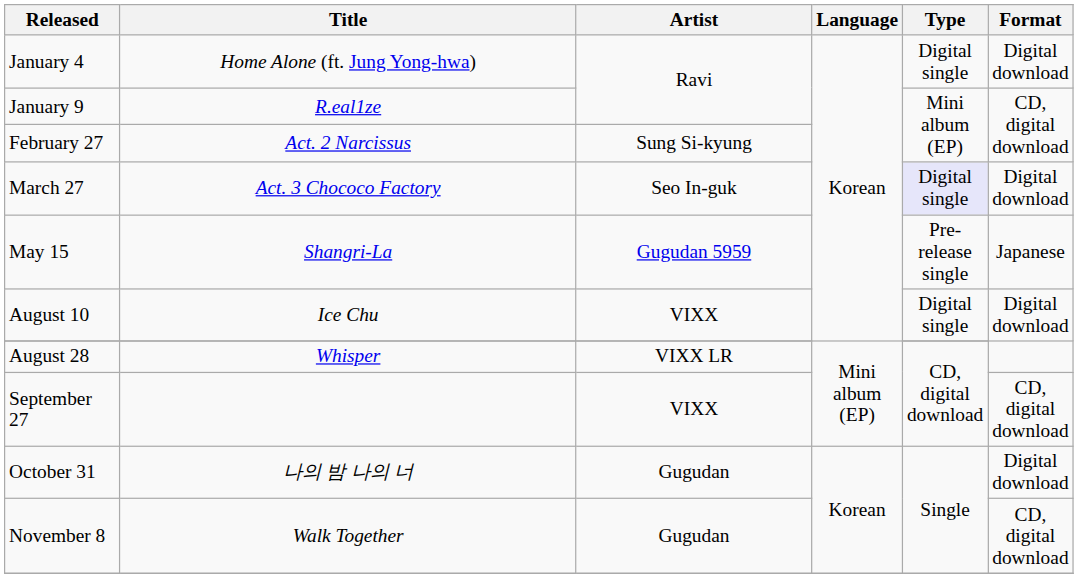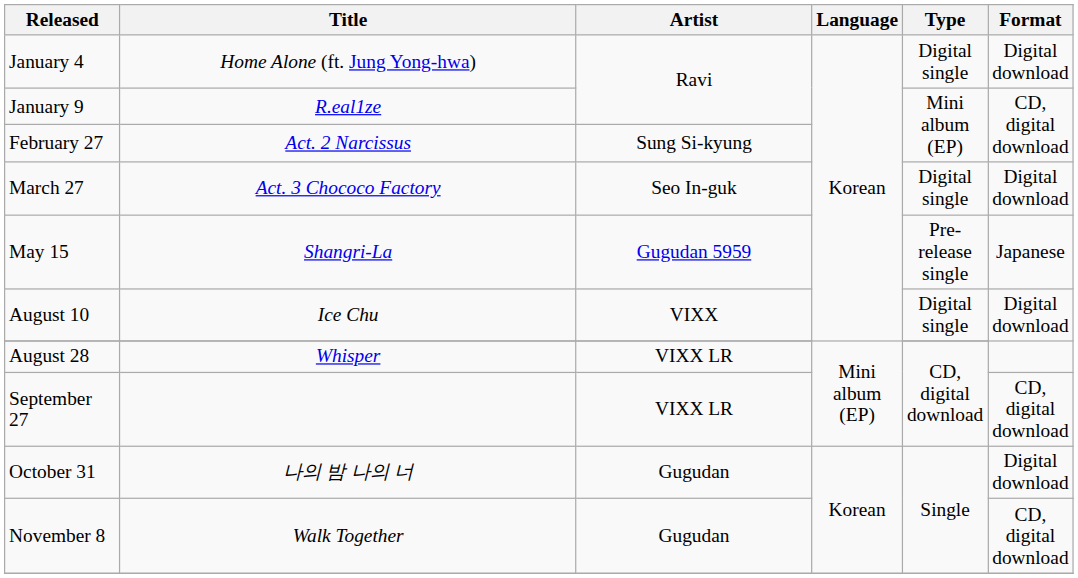March 27 | Type: lavender background -> no background
September 27 | Artist: VIXX -> VIXX LR
